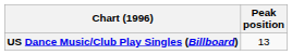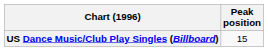US Dance Music/Club Play Singles (Billboard) | Peak position: 13 -> 15
